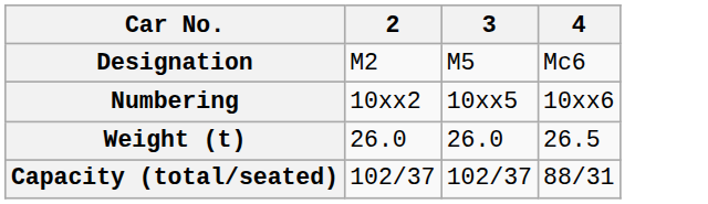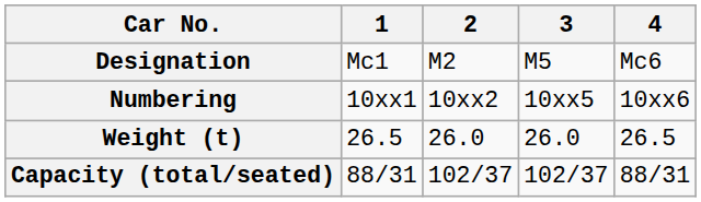+ column: 1 | Mc1 | 10xx1 | 26.5 | 88/31
